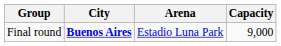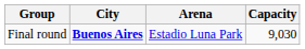Final round | Capacity: 9,000 -> 9,030
